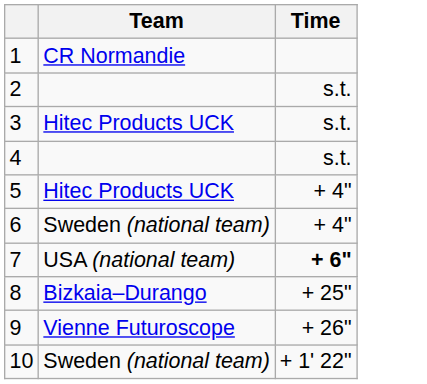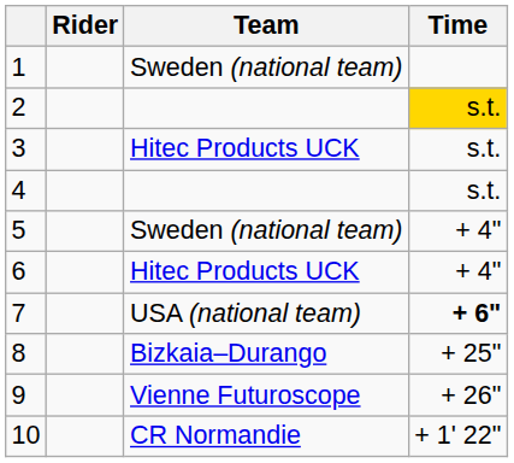+ column: Rider
1 | Team: CR Normandie -> Sweden (national team)
2 | Time: no background -> gold background
5 | Team: Hitec Products UCK -> Sweden (national team)
6 | Team: Sweden (national team) -> Hitec Products UCK
10 | Team: Sweden (national team) -> CR Normandie
